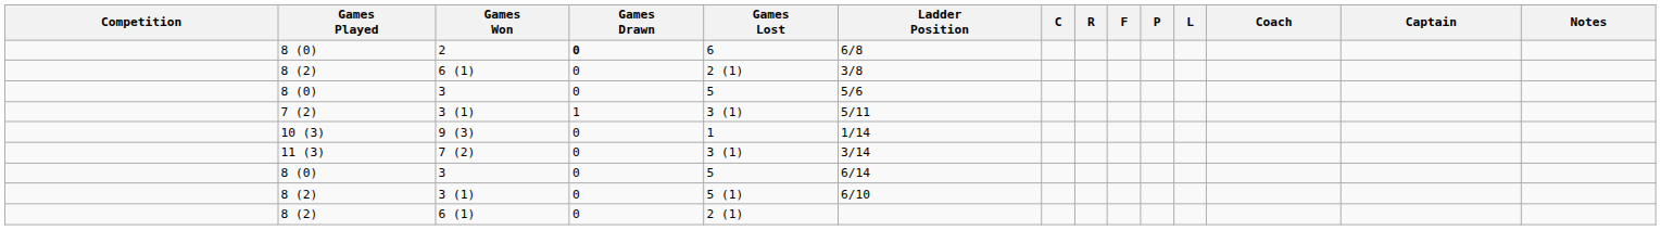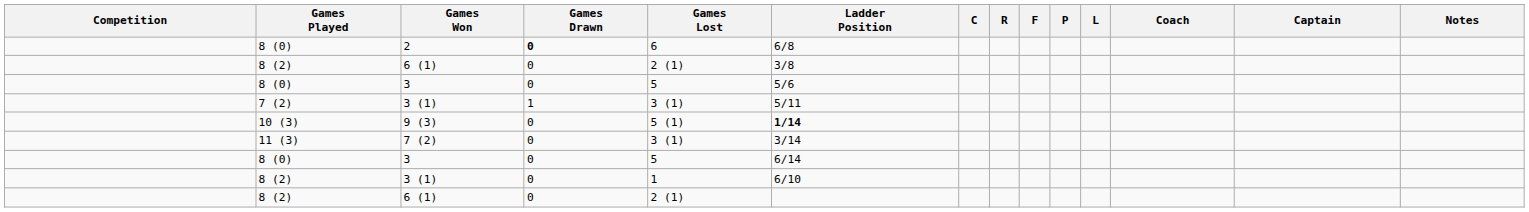9 (3) | Games Lost: 1 -> 5 (1)
9 (3) | Ladder Position: normal -> bold
8 (2) / 3 (1) | Games Lost: 5 (1) -> 1
